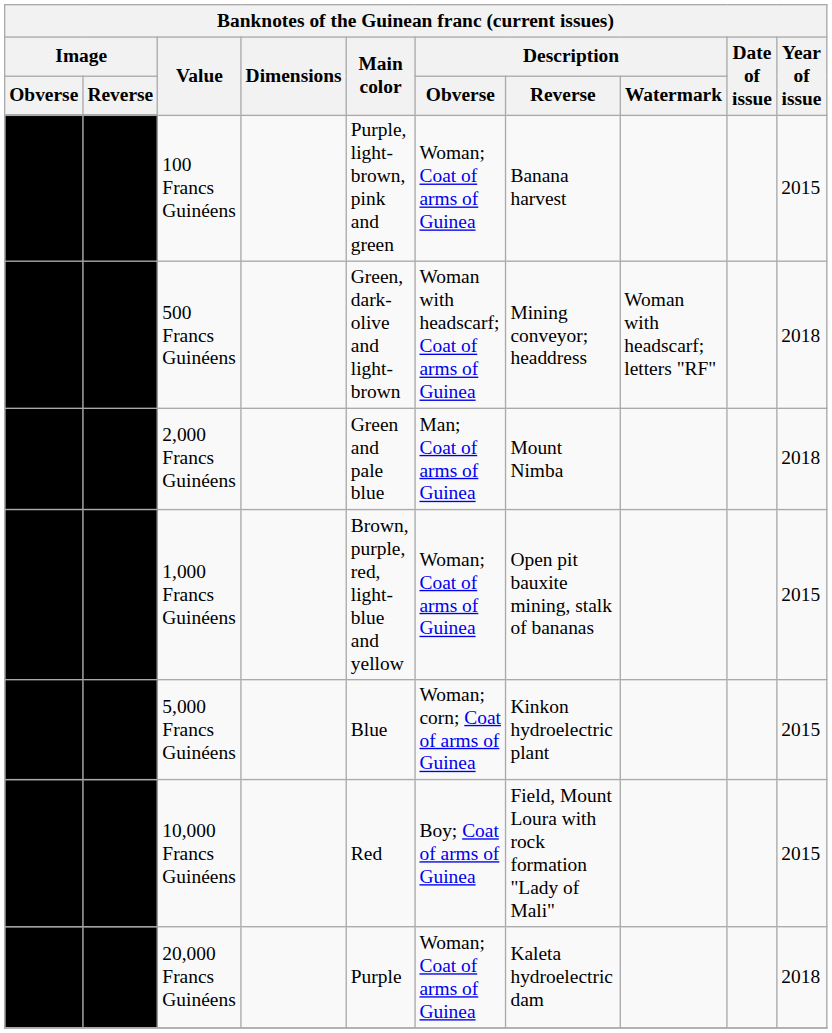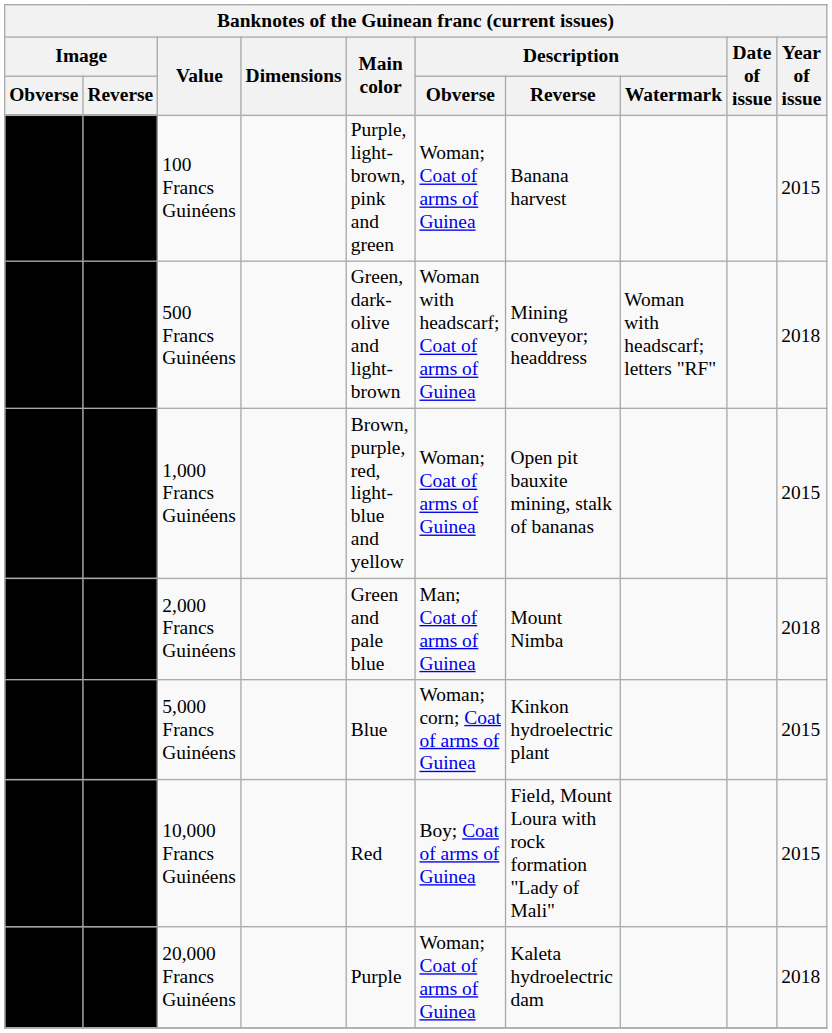rows swapped: 1,000 Francs Guinéens <-> 2,000 Francs Guinéens
